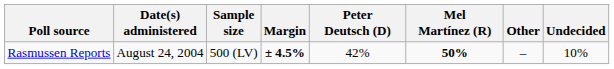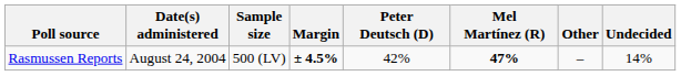Rasmussen Reports | Mel Martínez (R): 50% -> 47%
Rasmussen Reports | Undecided: 10% -> 14%
